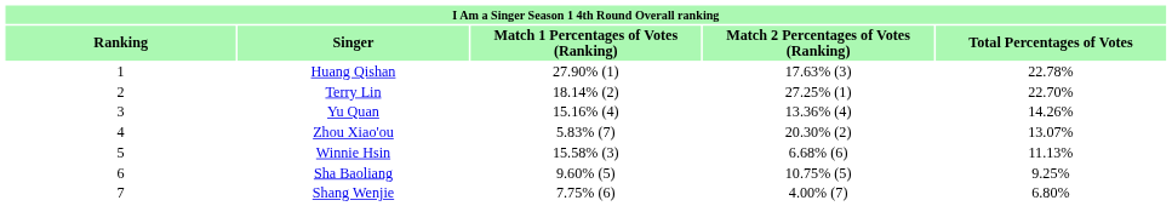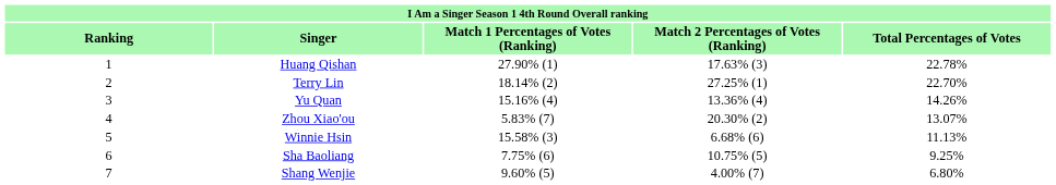Sha Baoliang | column 3: 9.60% (5) -> 7.75% (6)
Shang Wenjie | column 3: 7.75% (6) -> 9.60% (5)
